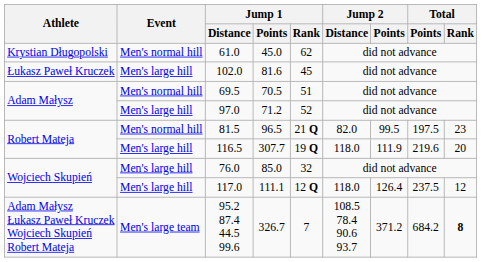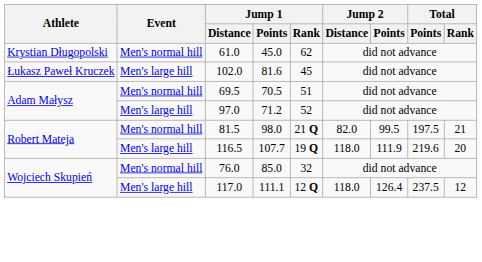81.5 | Jump 1 / Points: 96.5 -> 98.0
81.5 | Total / Rank: 23 -> 21
116.5 | Jump 1 / Points: 307.7 -> 107.7
76.0 | Event: Men's large hill -> Men's normal hill
- row: Adam Małysz Łukasz Paweł Kruczek Wojciech Skupień Robert Mateja | Men's large team | 95.2 87.4 44.5 99.6 | 326.7 | 7 | 108.5 78.4 90.6 93.7 | 371.2 | 684.2 | 8
